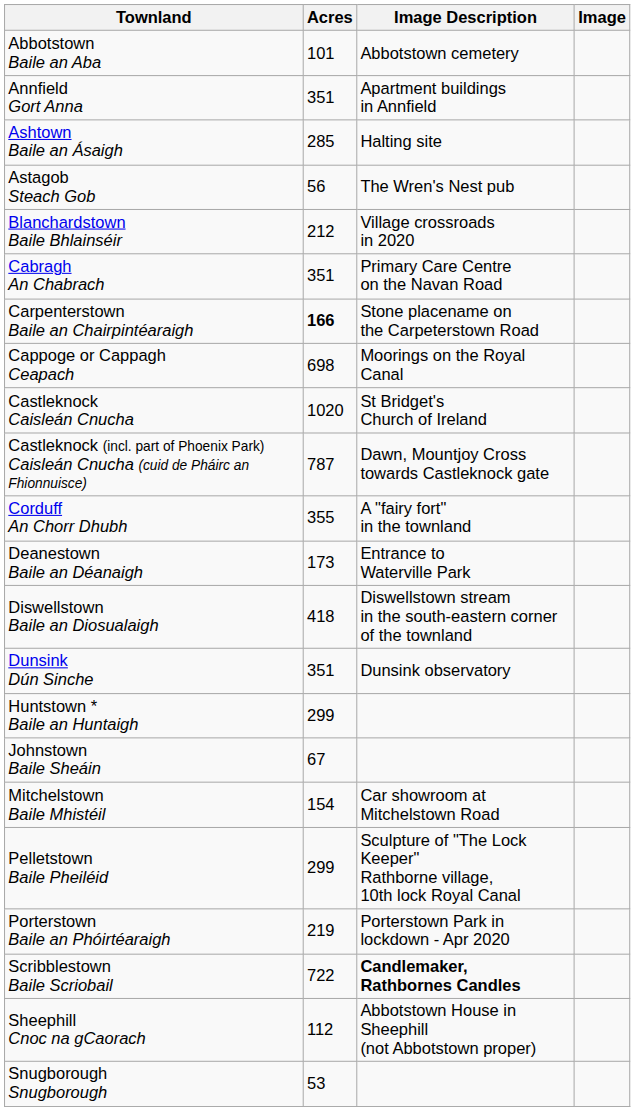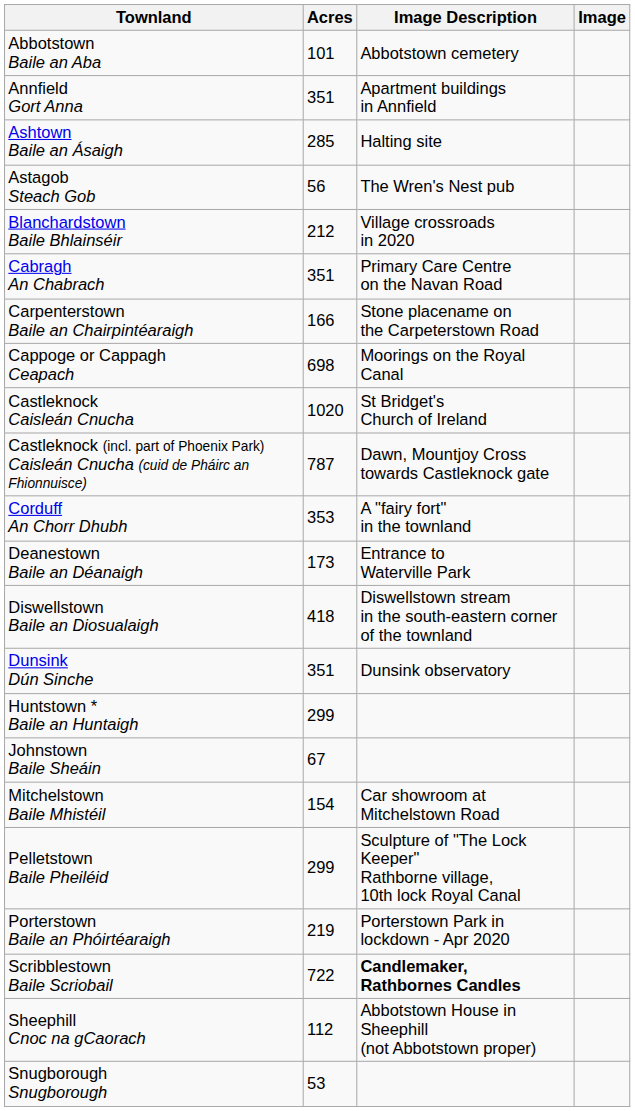Carpenterstown Baile an Chairpintéaraigh | Acres: bold -> normal
Corduff An Chorr Dhubh | Acres: 355 -> 353
